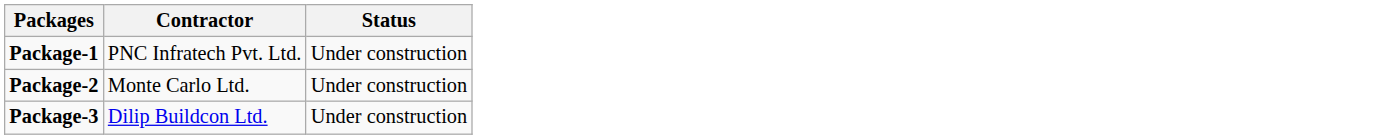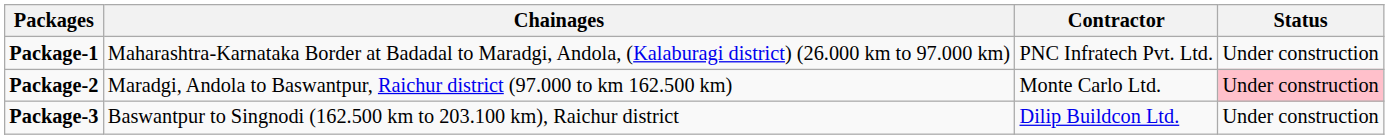+ column: Chainages | Maharashtra-Karnataka Border at Badadal to Maradgi, Andola, (Kalaburagi district) (26.000 km to 97.000 km) | Maradgi, Andola to Baswantpur, Raichur district (97.000 to km 162.500 km) | Baswantpur to Singnodi (162.500 km to 203.100 km), Raichur district
Package-2 | Status: no background -> pink background
